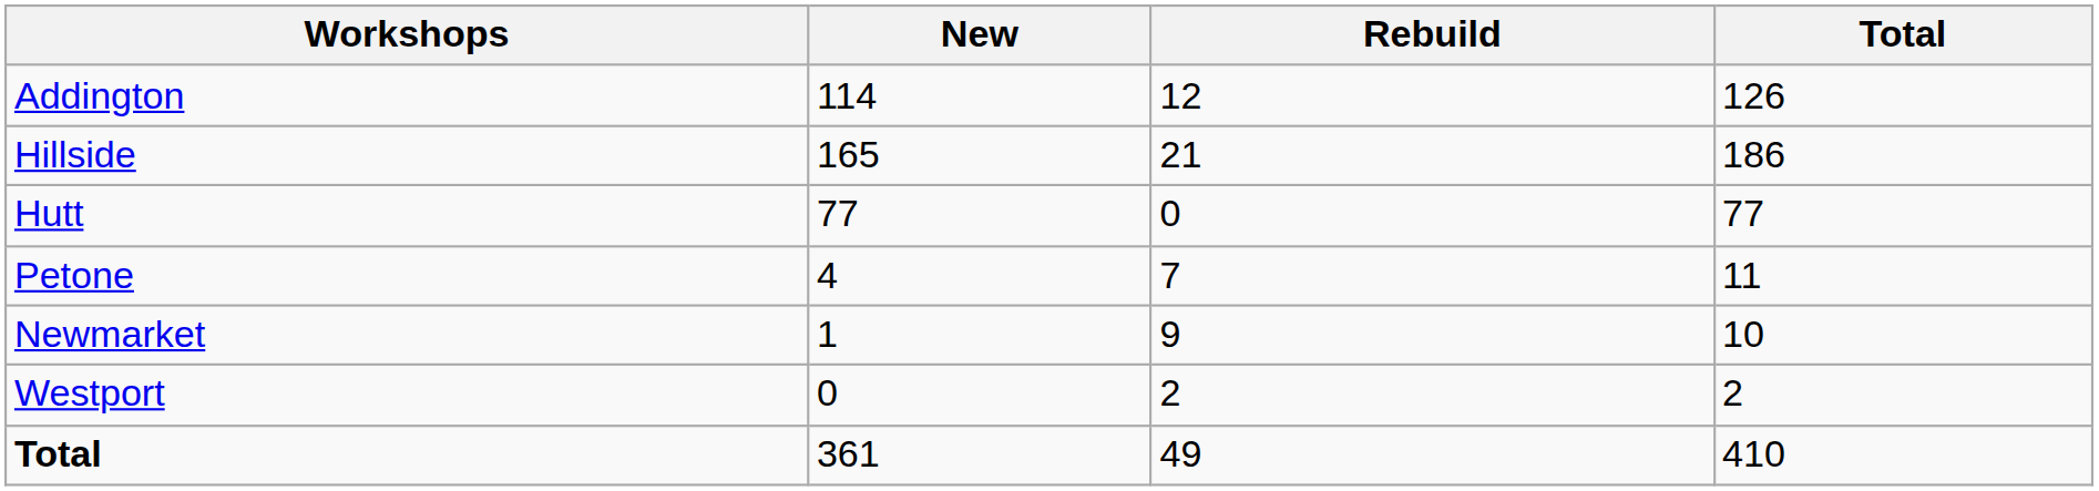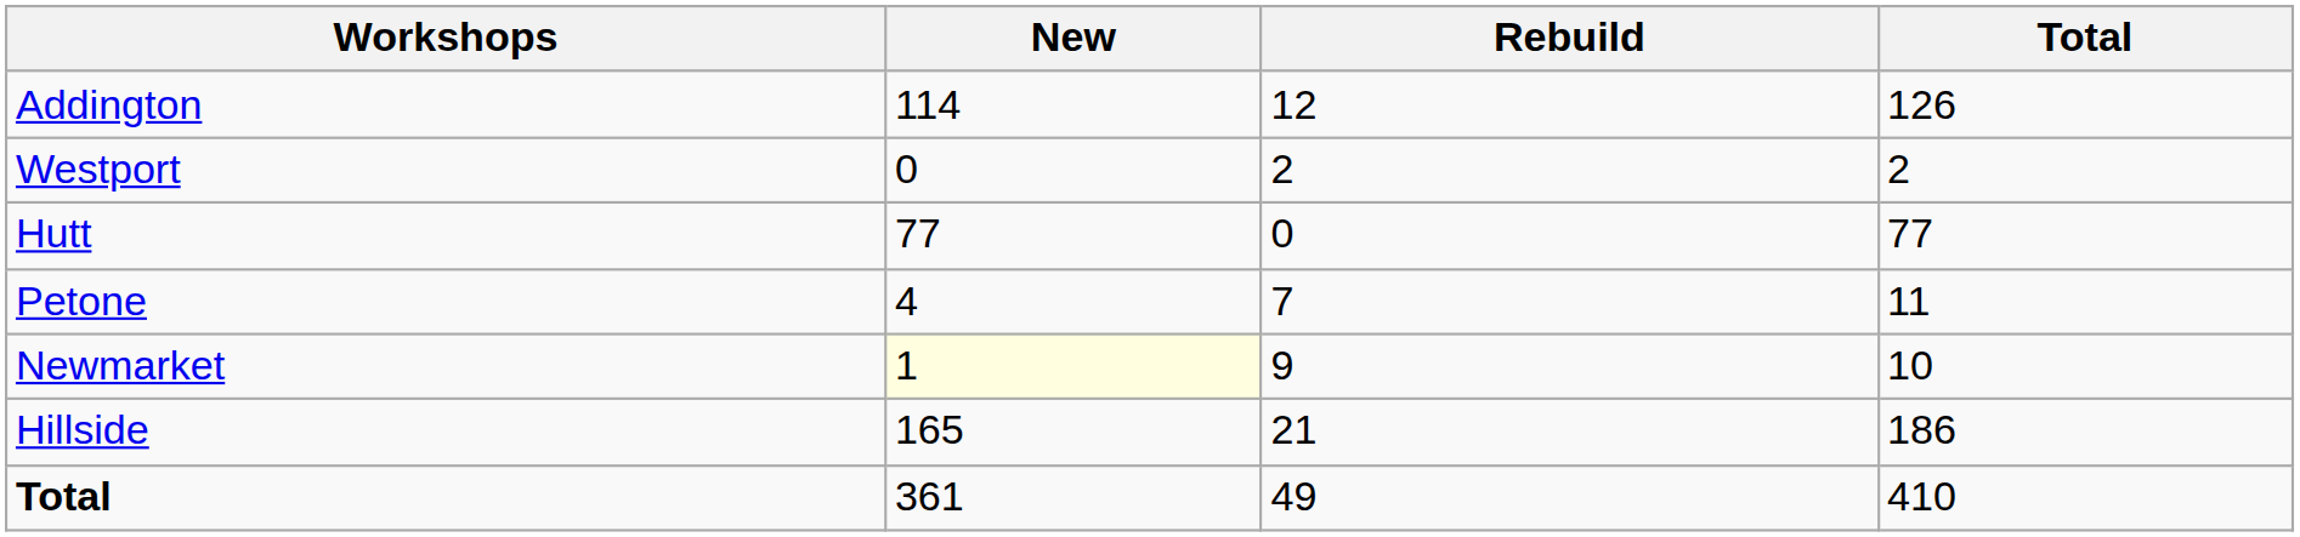rows swapped: Hillside <-> Westport
Newmarket | New: no background -> lightyellow background
